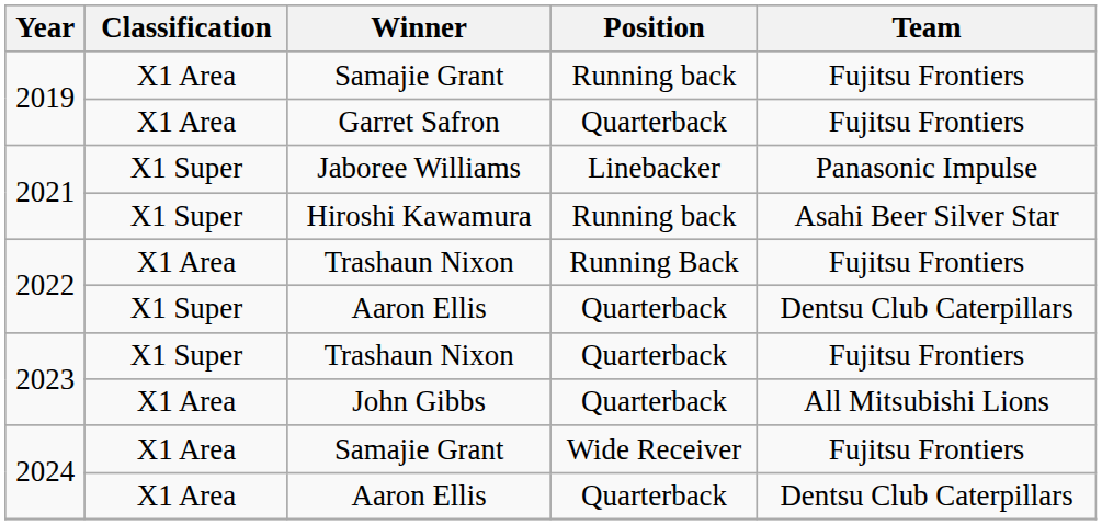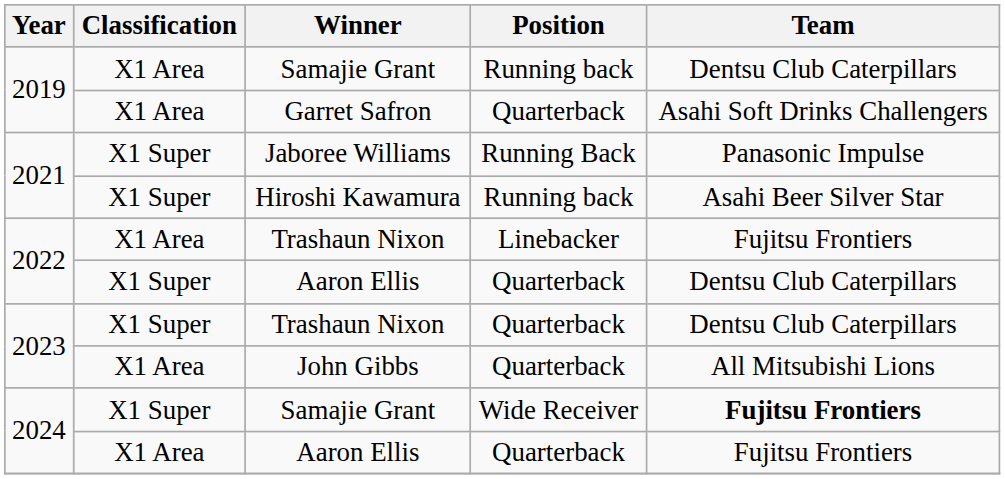2019 / Samajie Grant | Team: Fujitsu Frontiers -> Dentsu Club Caterpillars
Garret Safron | Team: Fujitsu Frontiers -> Asahi Soft Drinks Challengers
Jaboree Williams | Position: Linebacker -> Running Back
2022 / Trashaun Nixon | Position: Running Back -> Linebacker
2023 / Trashaun Nixon | Team: Fujitsu Frontiers -> Dentsu Club Caterpillars
2024 / Samajie Grant | Classification: X1 Area -> X1 Super
2024 / Samajie Grant | Team: normal -> bold
2024 / Aaron Ellis | Team: Dentsu Club Caterpillars -> Fujitsu Frontiers
